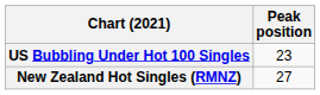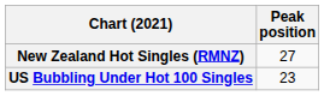rows swapped: New Zealand Hot Singles (RMNZ) <-> US Bubbling Under Hot 100 Singles
